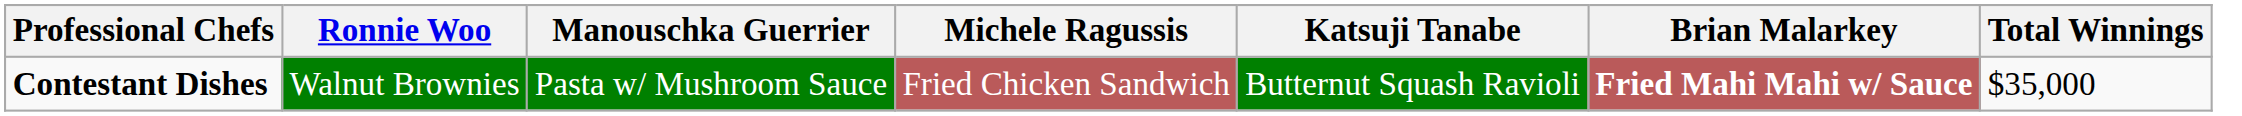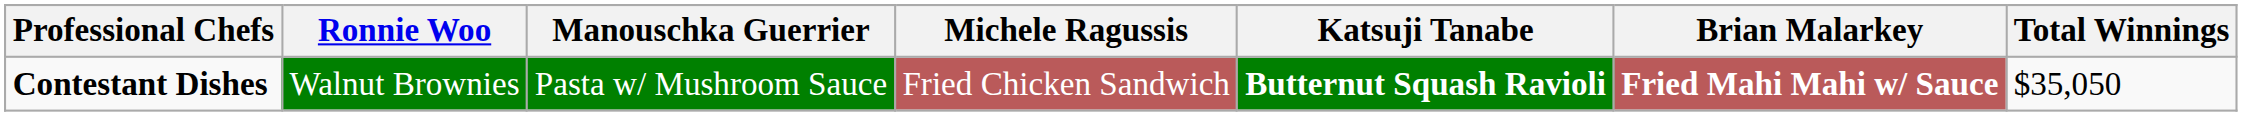Contestant Dishes | Katsuji Tanabe: normal -> bold
Contestant Dishes | Total Winnings: $35,000 -> $35,050
